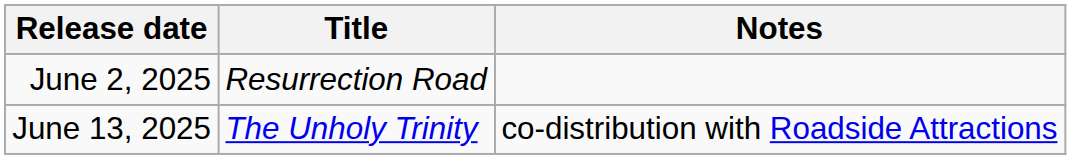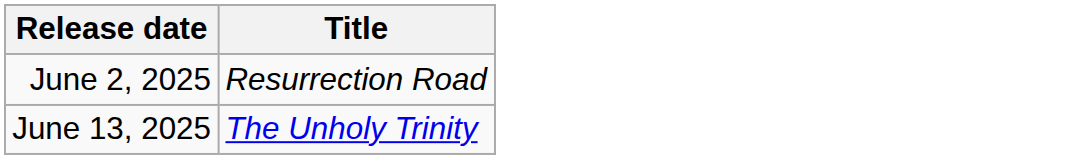- column: Notes | co-distribution with Roadside Attractions
